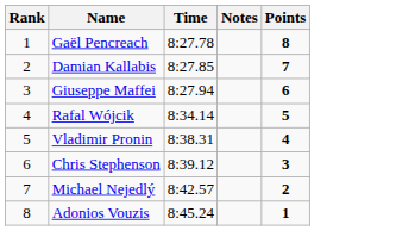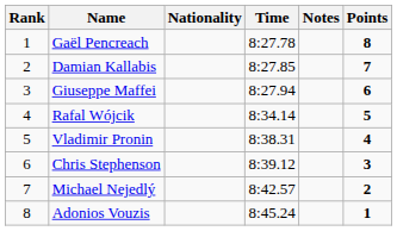+ column: Nationality
